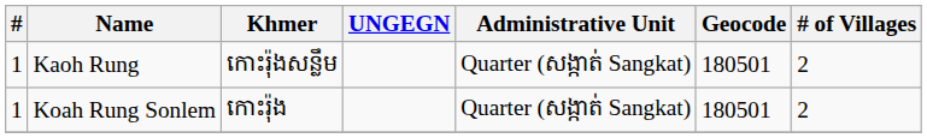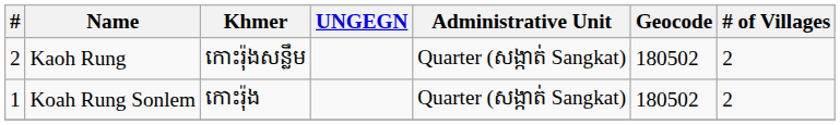Kaoh Rung | #: 1 -> 2
Kaoh Rung | Geocode: 180501 -> 180502
Koah Rung Sonlem | Geocode: 180501 -> 180502
